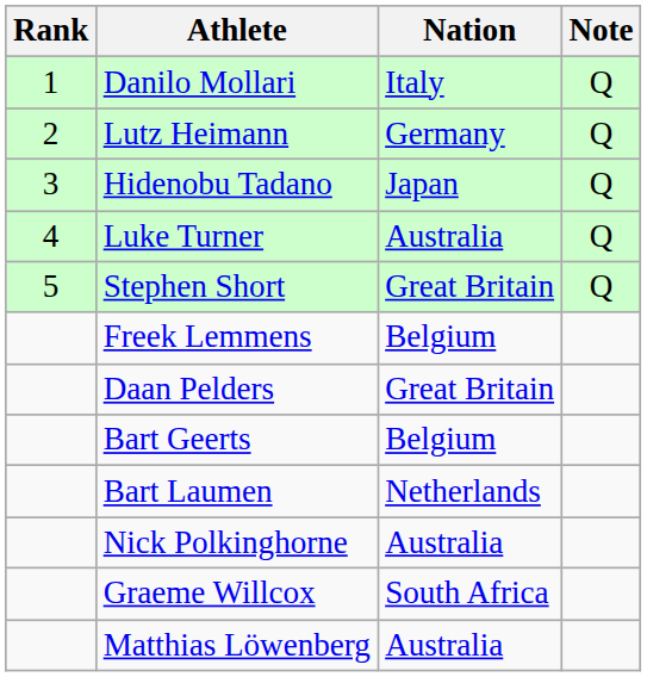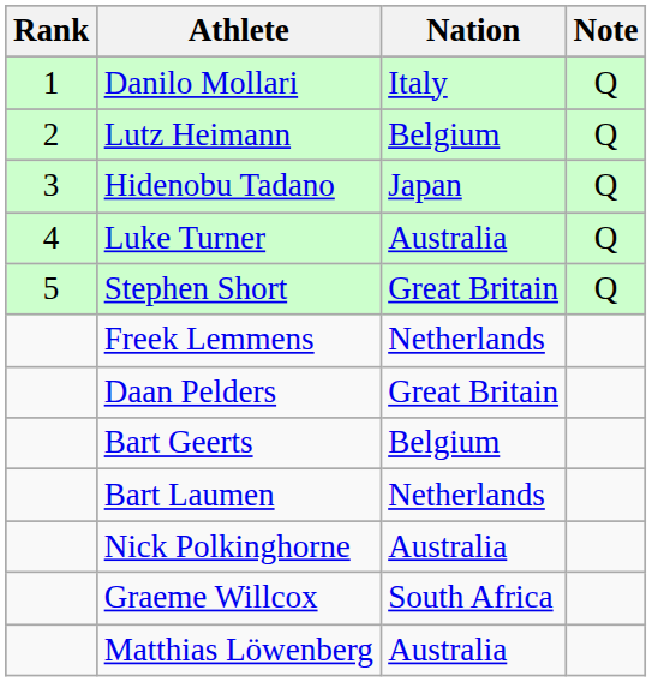Lutz Heimann | Nation: Germany -> Belgium
Freek Lemmens | Nation: Belgium -> Netherlands
